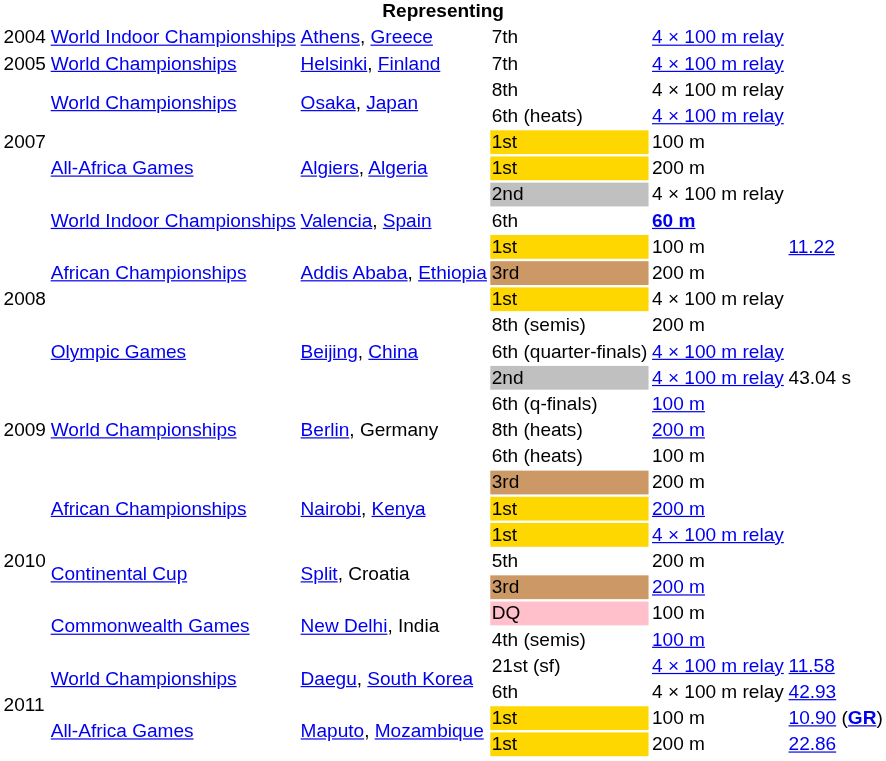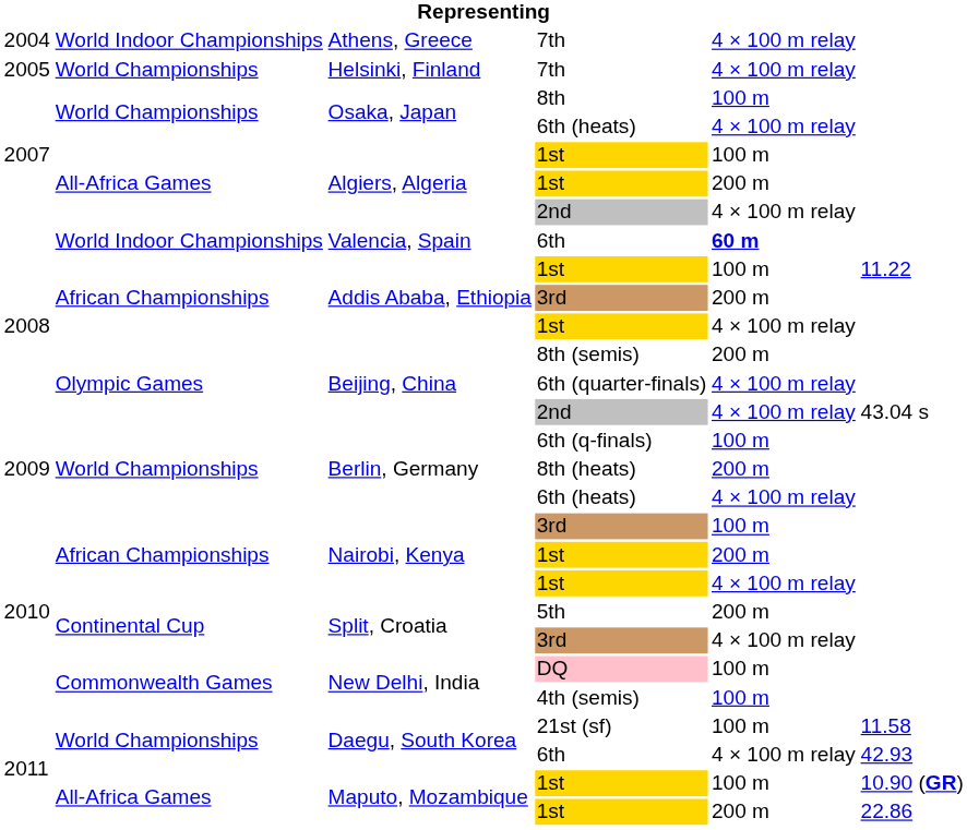8th | column 5: 4 × 100 m relay -> 100 m
Berlin, Germany / 6th (heats) | column 5: 100 m -> 4 × 100 m relay
Nairobi, Kenya / 3rd | column 5: 200 m -> 100 m
Split, Croatia / 3rd | column 5: 200 m -> 4 × 100 m relay
21st (sf) | column 5: 4 × 100 m relay -> 100 m
